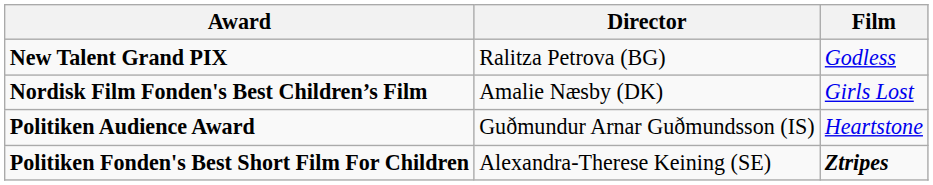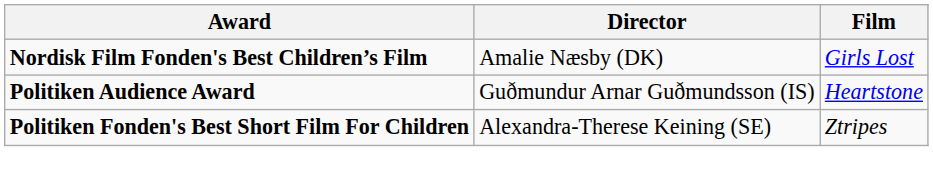- row: New Talent Grand PIX | Ralitza Petrova (BG) | Godless
Politiken Fonden's Best Short Film For Children | Film: bold -> normal
